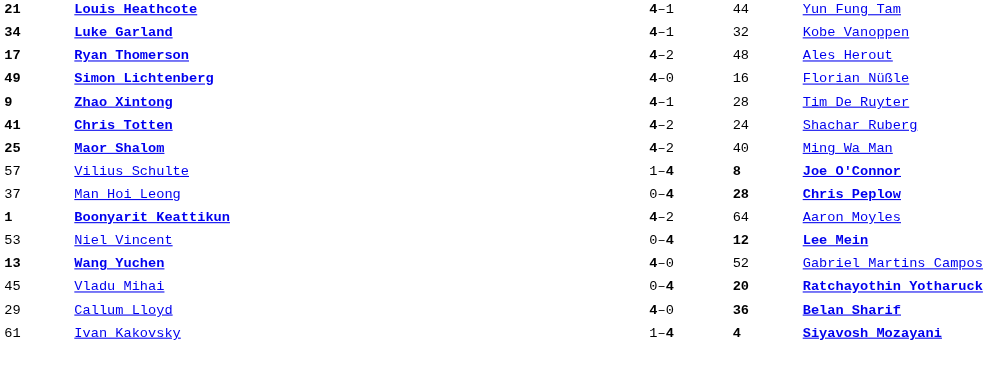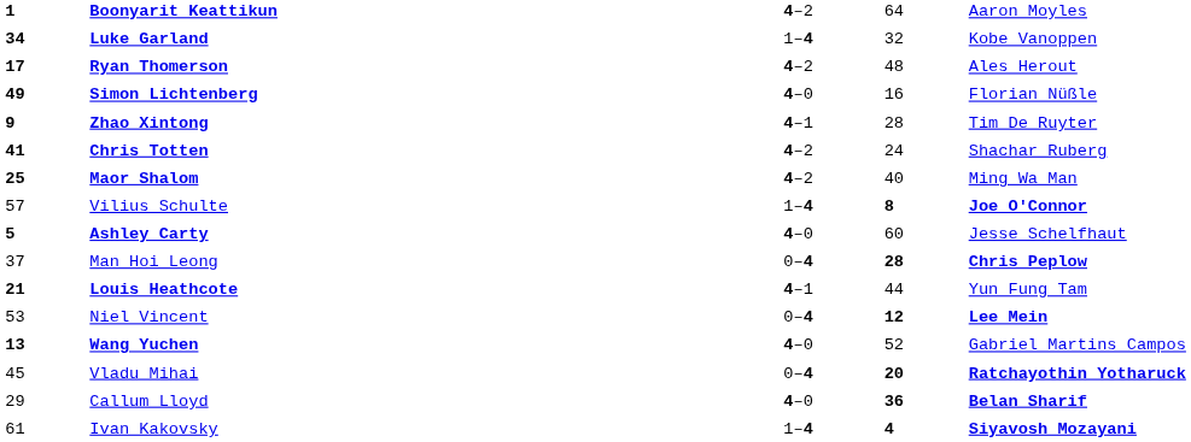rows swapped: Boonyarit Keattikun <-> Louis Heathcote
Luke Garland | column 3: 4–1 -> 1–4
+ row: 5 | Ashley Carty | 4–0 | 60 | Jesse Schelfhaut
